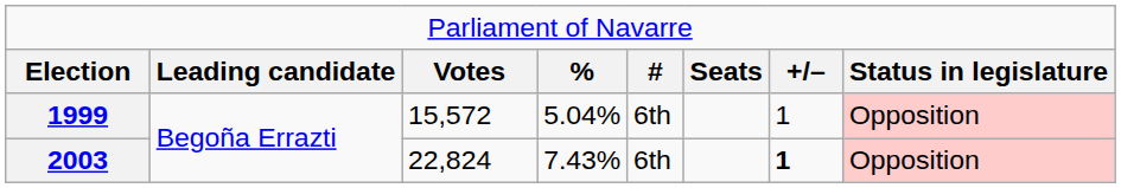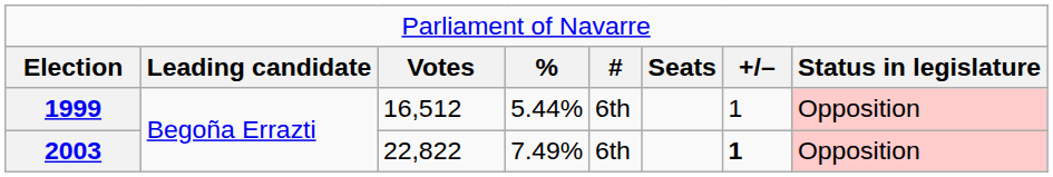1999 | column 3: 15,572 -> 16,512
1999 | column 4: 5.04% -> 5.44%
2003 | column 3: 22,824 -> 22,822
2003 | column 4: 7.43% -> 7.49%
